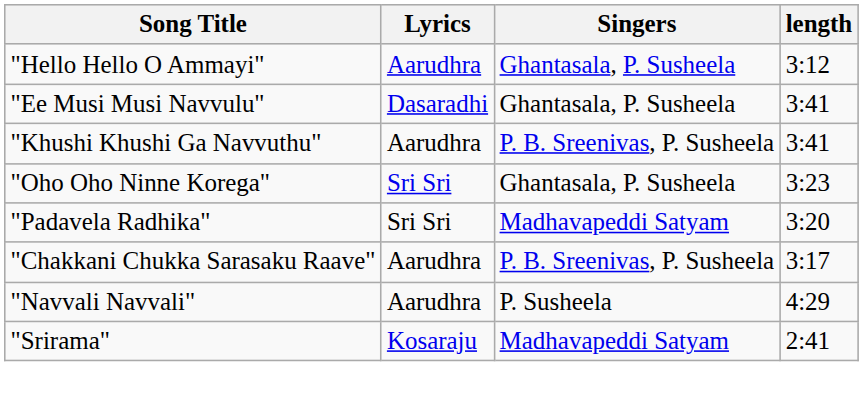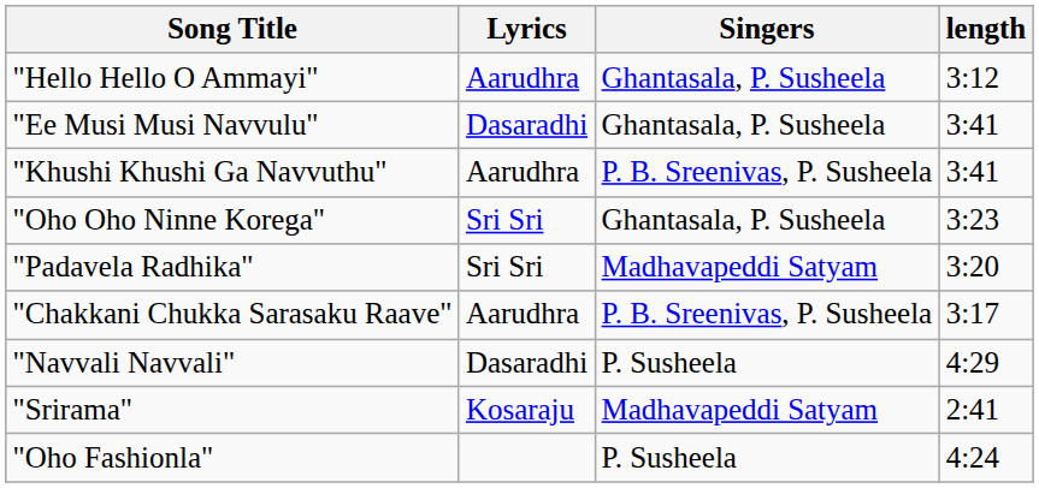"Navvali Navvali" | Lyrics: Aarudhra -> Dasaradhi
+ row: "Oho Fashionla" | P. Susheela | 4:24
